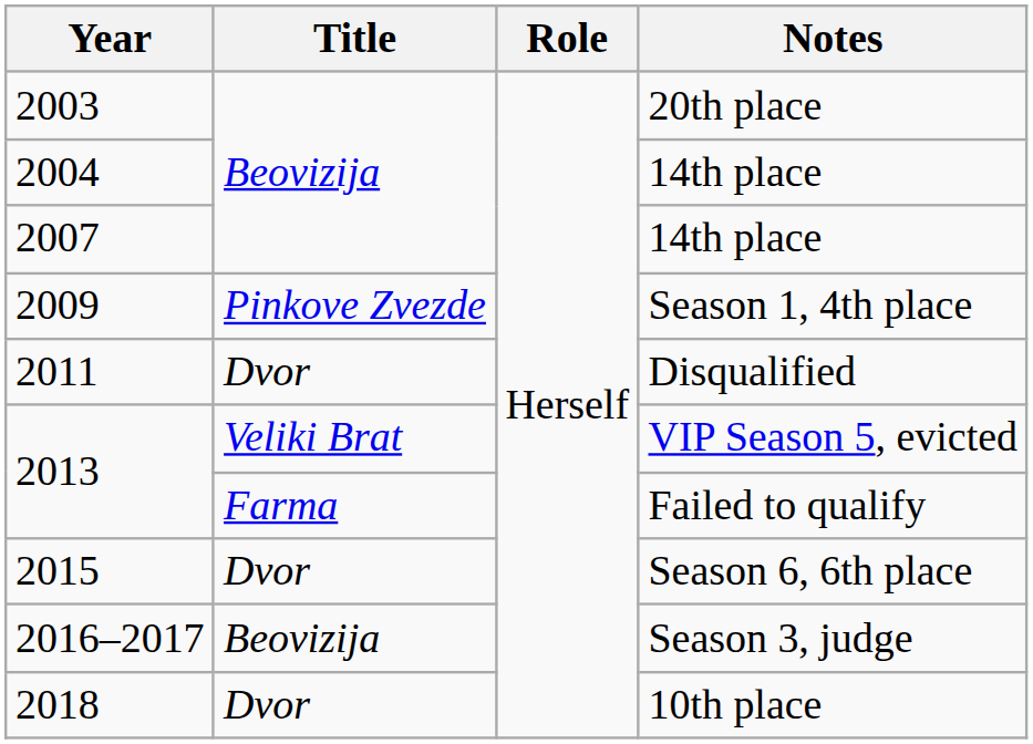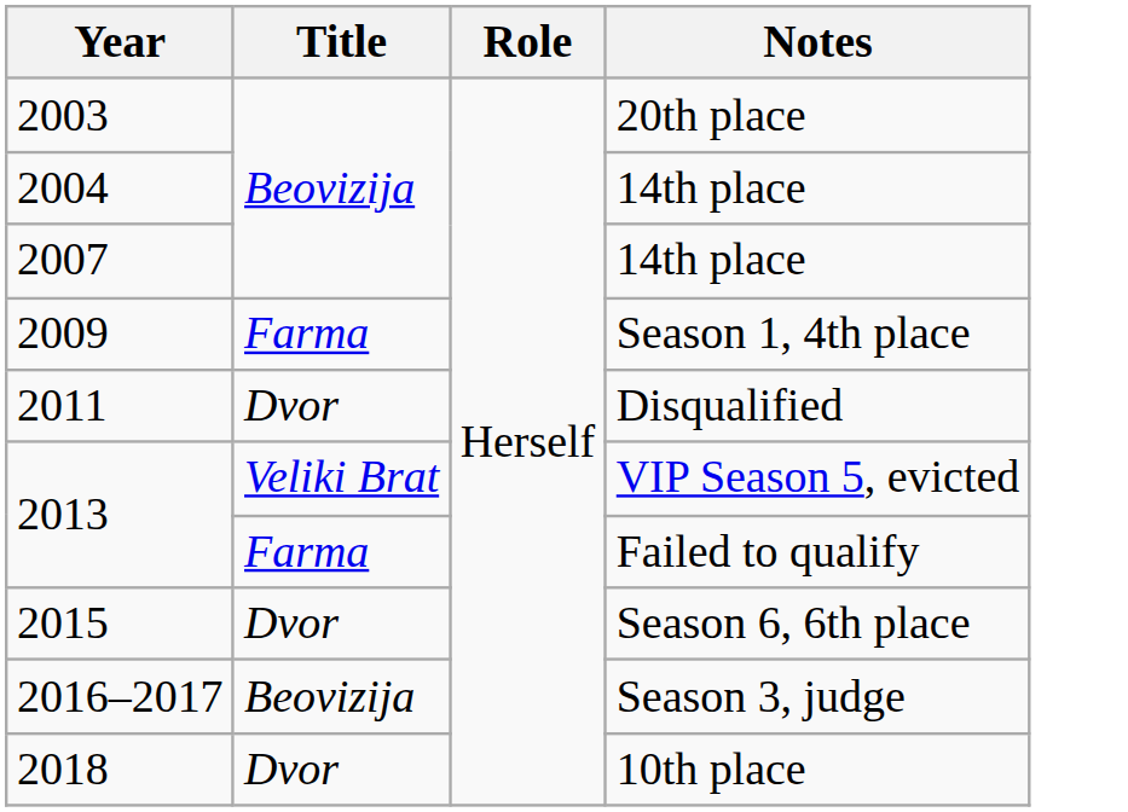Season 1, 4th place | Title: Pinkove Zvezde -> Farma
